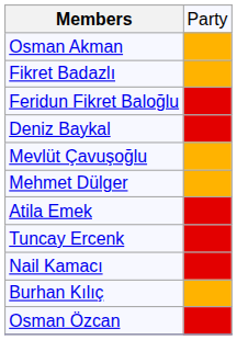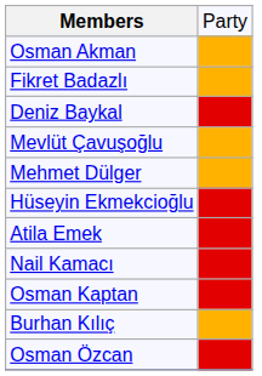- row: Feridun Fikret Baloğlu
+ row: Hüseyin Ekmekcioğlu
- row: Tuncay Ercenk
+ row: Osman Kaptan
